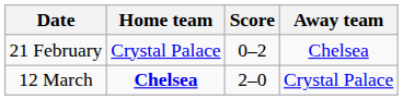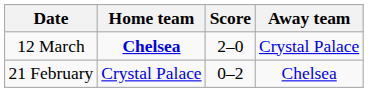rows swapped: 21 February <-> 12 March
